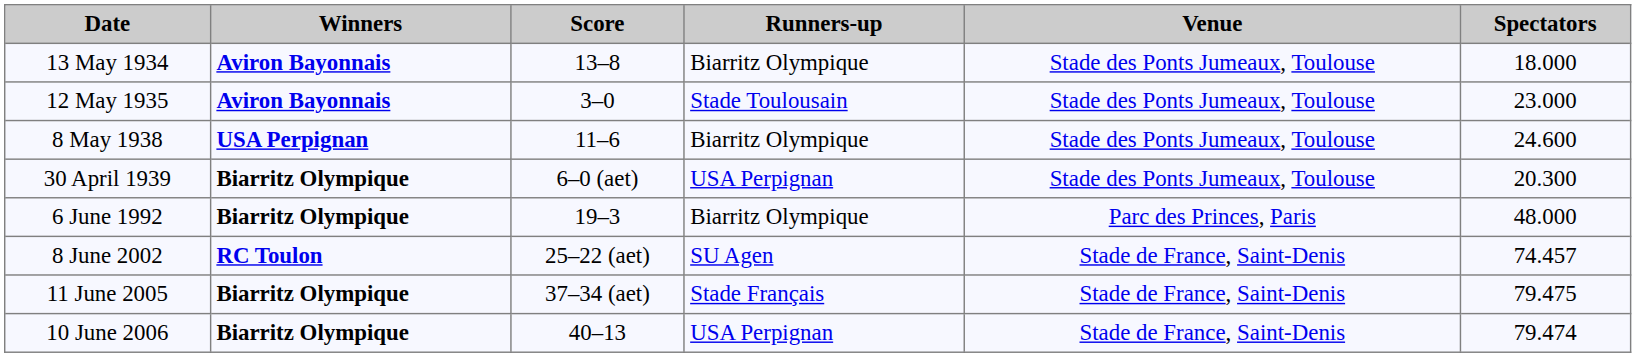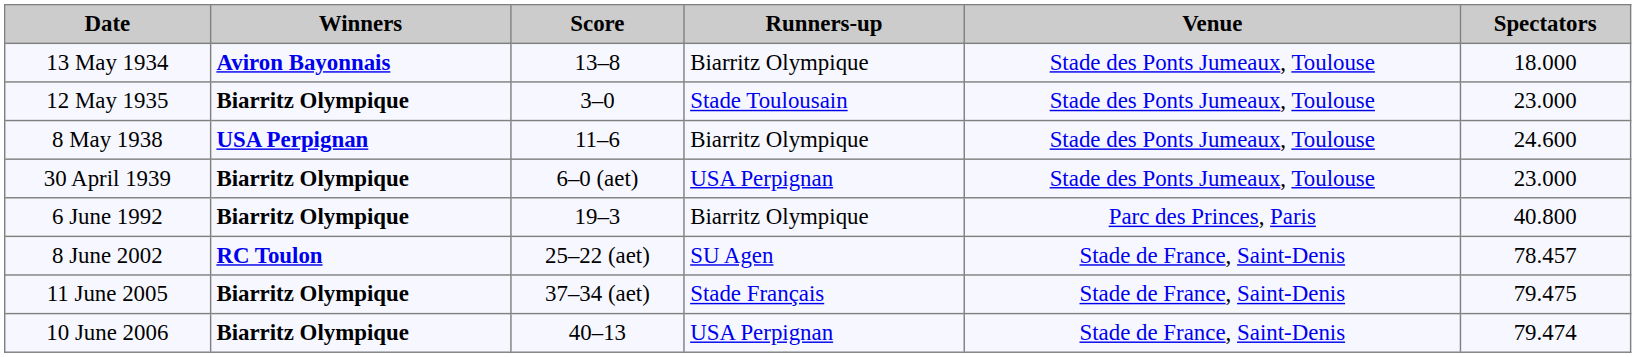12 May 1935 | Winners: Aviron Bayonnais -> Biarritz Olympique
30 April 1939 | Spectators: 20.300 -> 23.000
6 June 1992 | Spectators: 48.000 -> 40.800
8 June 2002 | Spectators: 74.457 -> 78.457
